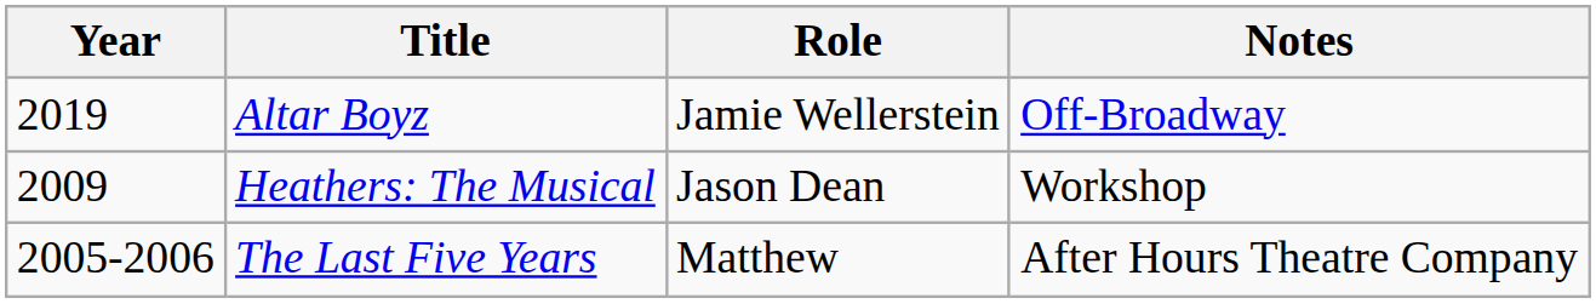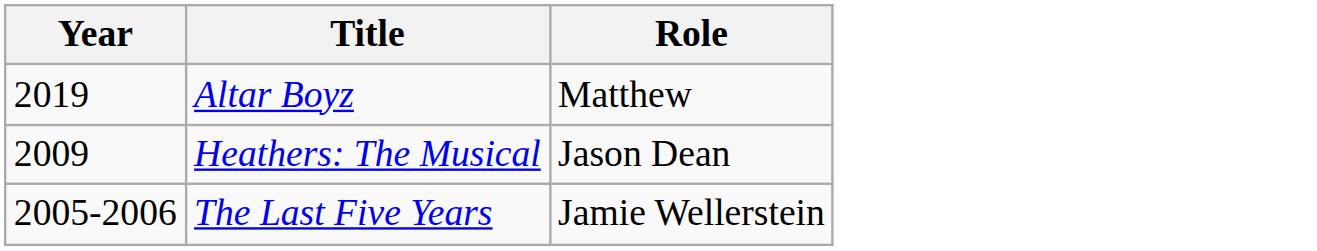- column: Notes | Off-Broadway | Workshop | After Hours Theatre Company
Altar Boyz | Role: Jamie Wellerstein -> Matthew
The Last Five Years | Role: Matthew -> Jamie Wellerstein
